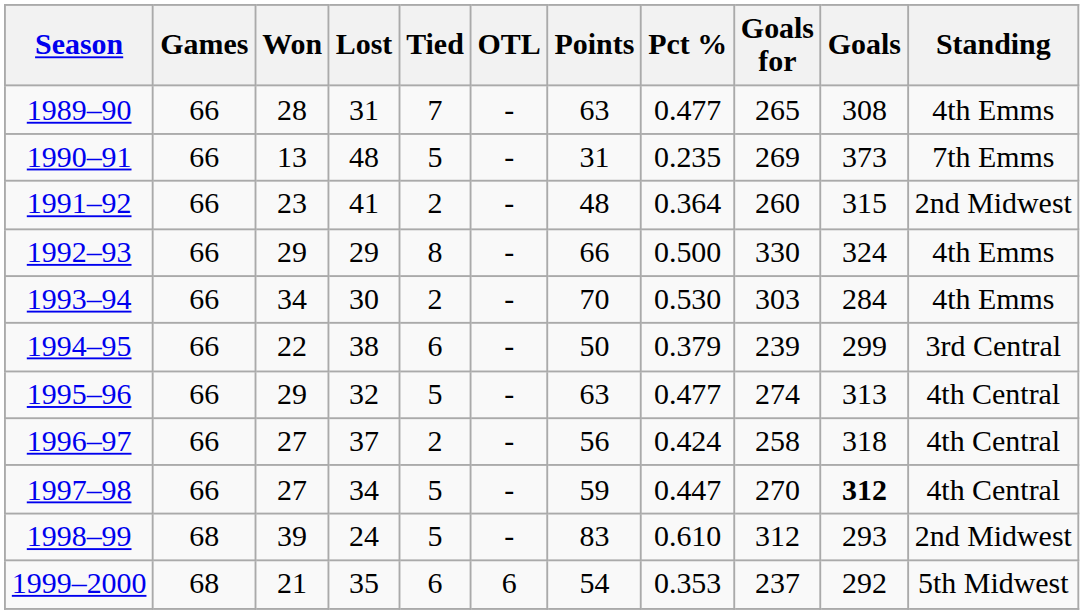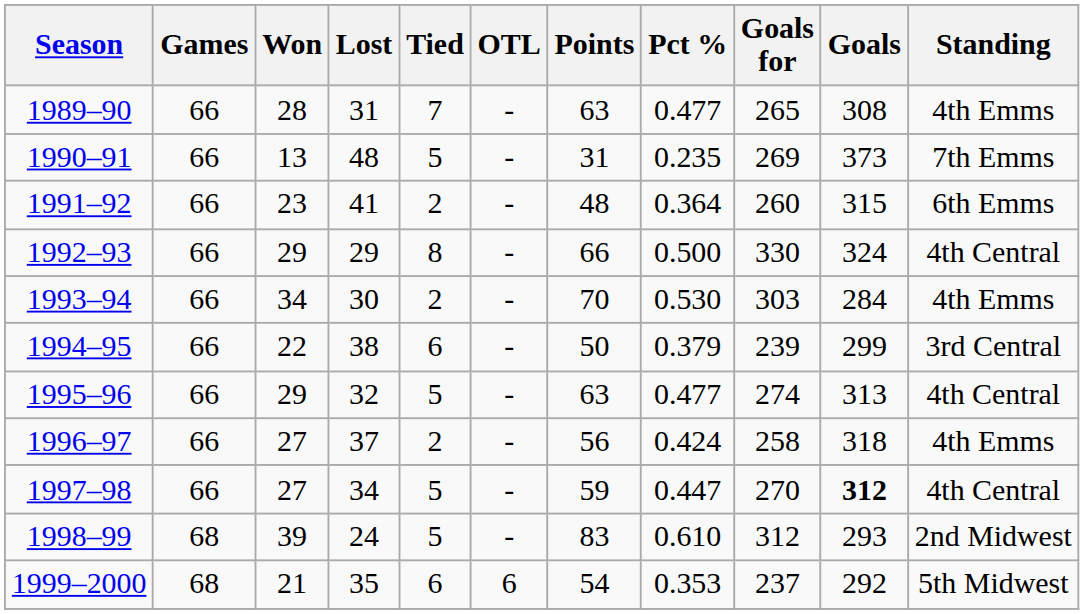1991–92 | Standing: 2nd Midwest -> 6th Emms
1992–93 | Standing: 4th Emms -> 4th Central
1996–97 | Standing: 4th Central -> 4th Emms
